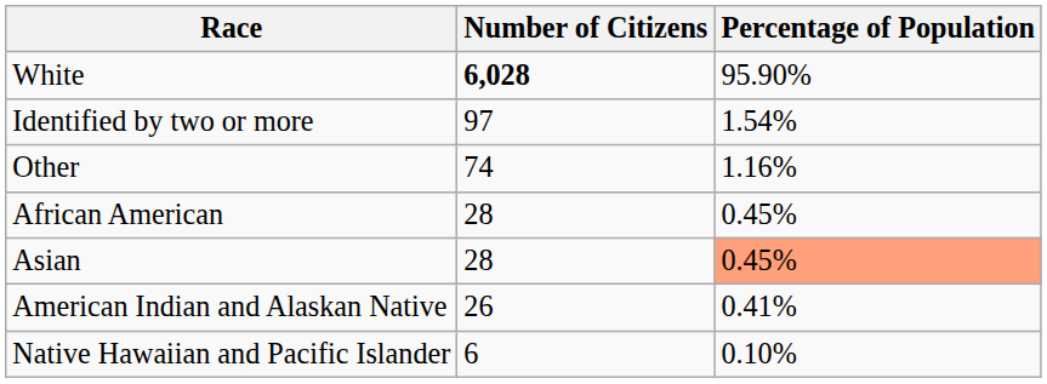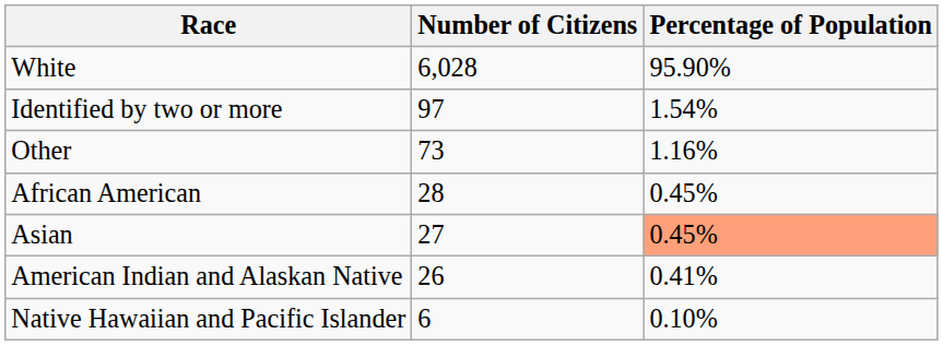White | Number of Citizens: bold -> normal
Other | Number of Citizens: 74 -> 73
Asian | Number of Citizens: 28 -> 27
